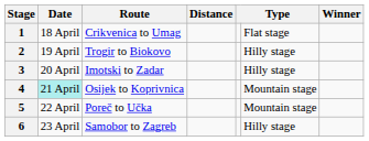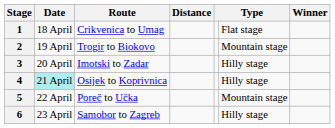2 | column 6: Hilly stage -> Mountain stage
4 | column 6: Mountain stage -> Hilly stage
